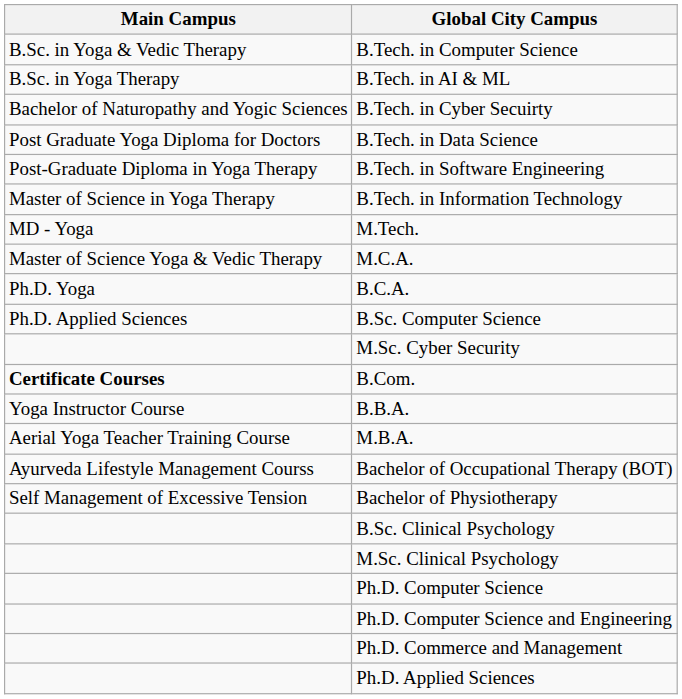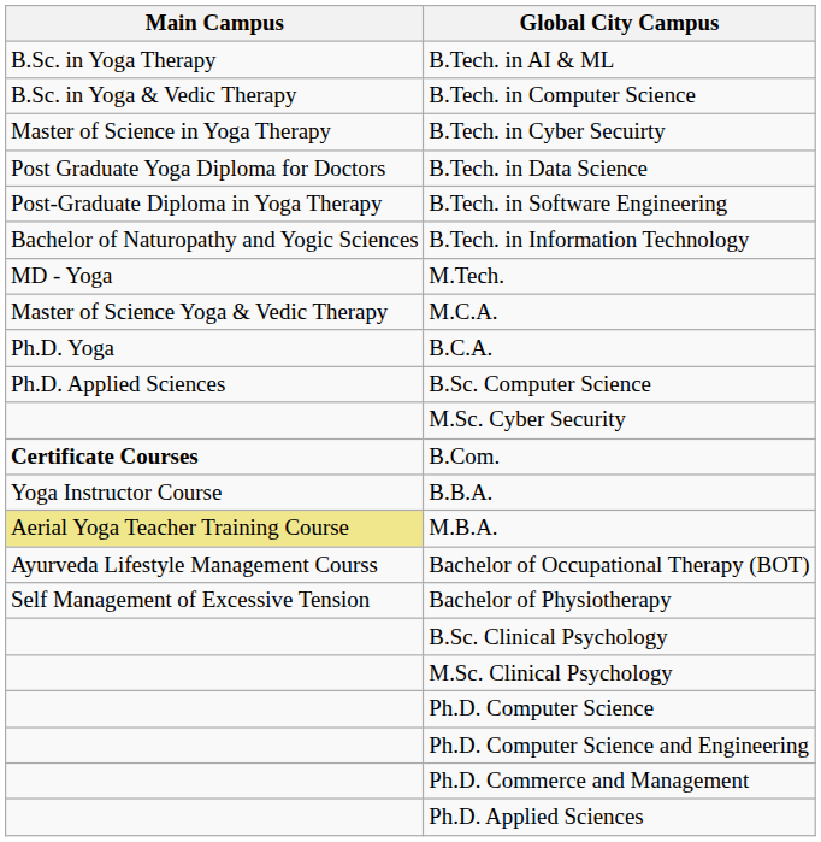rows swapped: B.Tech. in AI & ML <-> B.Tech. in Computer Science
B.Tech. in Cyber Secuirty | Main Campus: Bachelor of Naturopathy and Yogic Sciences -> Master of Science in Yoga Therapy
B.Tech. in Information Technology | Main Campus: Master of Science in Yoga Therapy -> Bachelor of Naturopathy and Yogic Sciences
M.B.A. | Main Campus: no background -> khaki background
